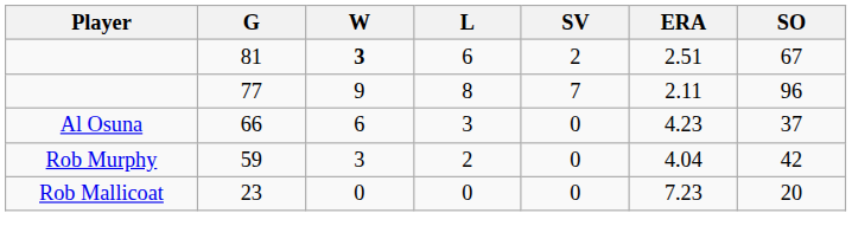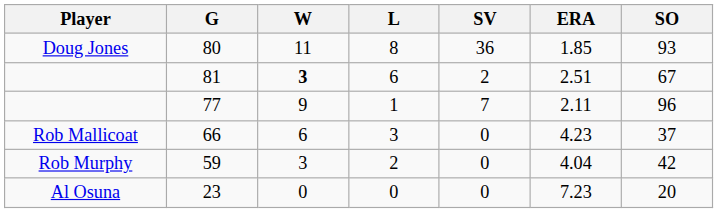+ row: Doug Jones | 80 | 11 | 8 | 36 | 1.85 | 93
77 | L: 8 -> 1
66 | Player: Al Osuna -> Rob Mallicoat
23 | Player: Rob Mallicoat -> Al Osuna
